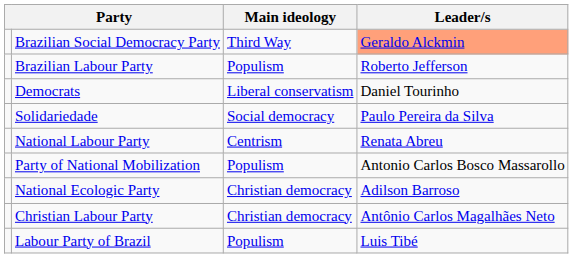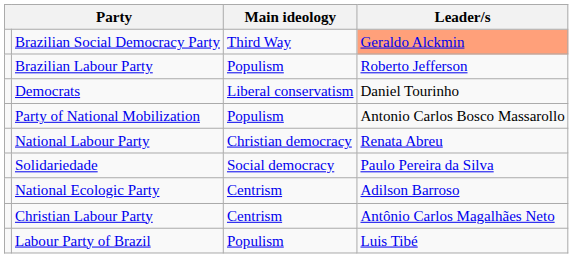rows swapped: Solidariedade <-> Party of National Mobilization
National Labour Party | Main ideology: Centrism -> Christian democracy
National Ecologic Party | Main ideology: Christian democracy -> Centrism
Christian Labour Party | Main ideology: Christian democracy -> Centrism
